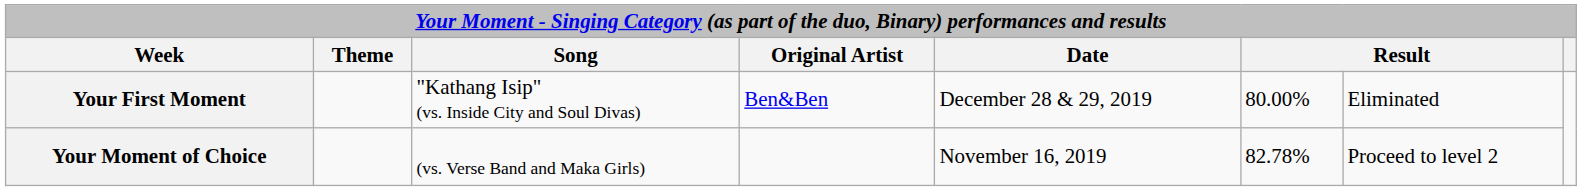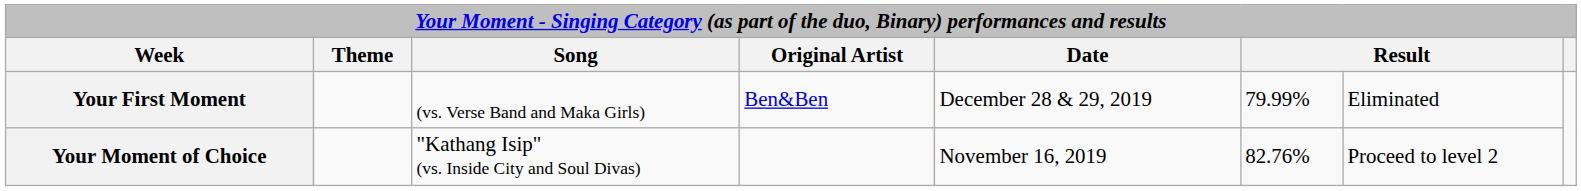Your First Moment | Song: "Kathang Isip" (vs. Inside City and Soul Divas) -> (vs. Verse Band and Maka Girls)
Your First Moment | column 6: 80.00% -> 79.99%
Your Moment of Choice | Song: (vs. Verse Band and Maka Girls) -> "Kathang Isip" (vs. Inside City and Soul Divas)
Your Moment of Choice | column 6: 82.78% -> 82.76%
